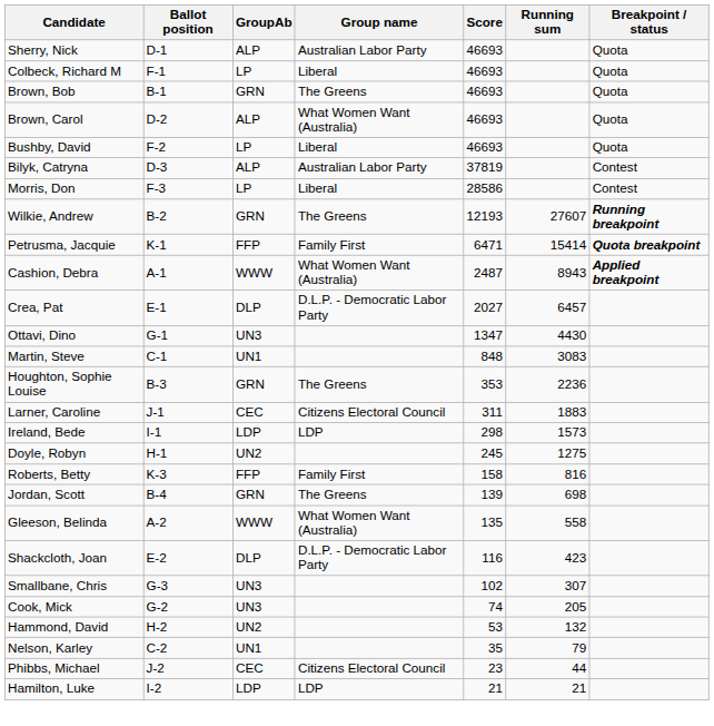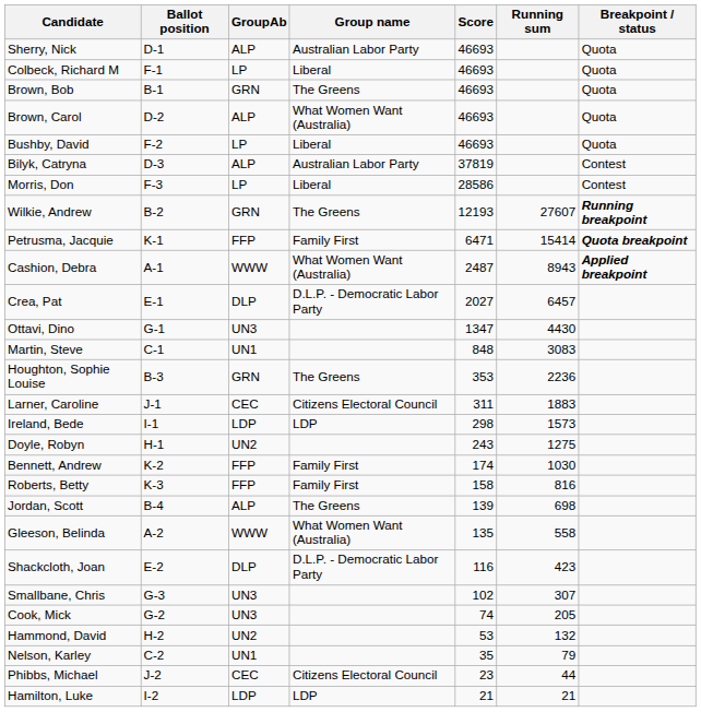Doyle, Robyn | Score: 245 -> 243
+ row: Bennett, Andrew | K-2 | FFP | Family First | 174 | 1030
Jordan, Scott | GroupAb: GRN -> ALP
